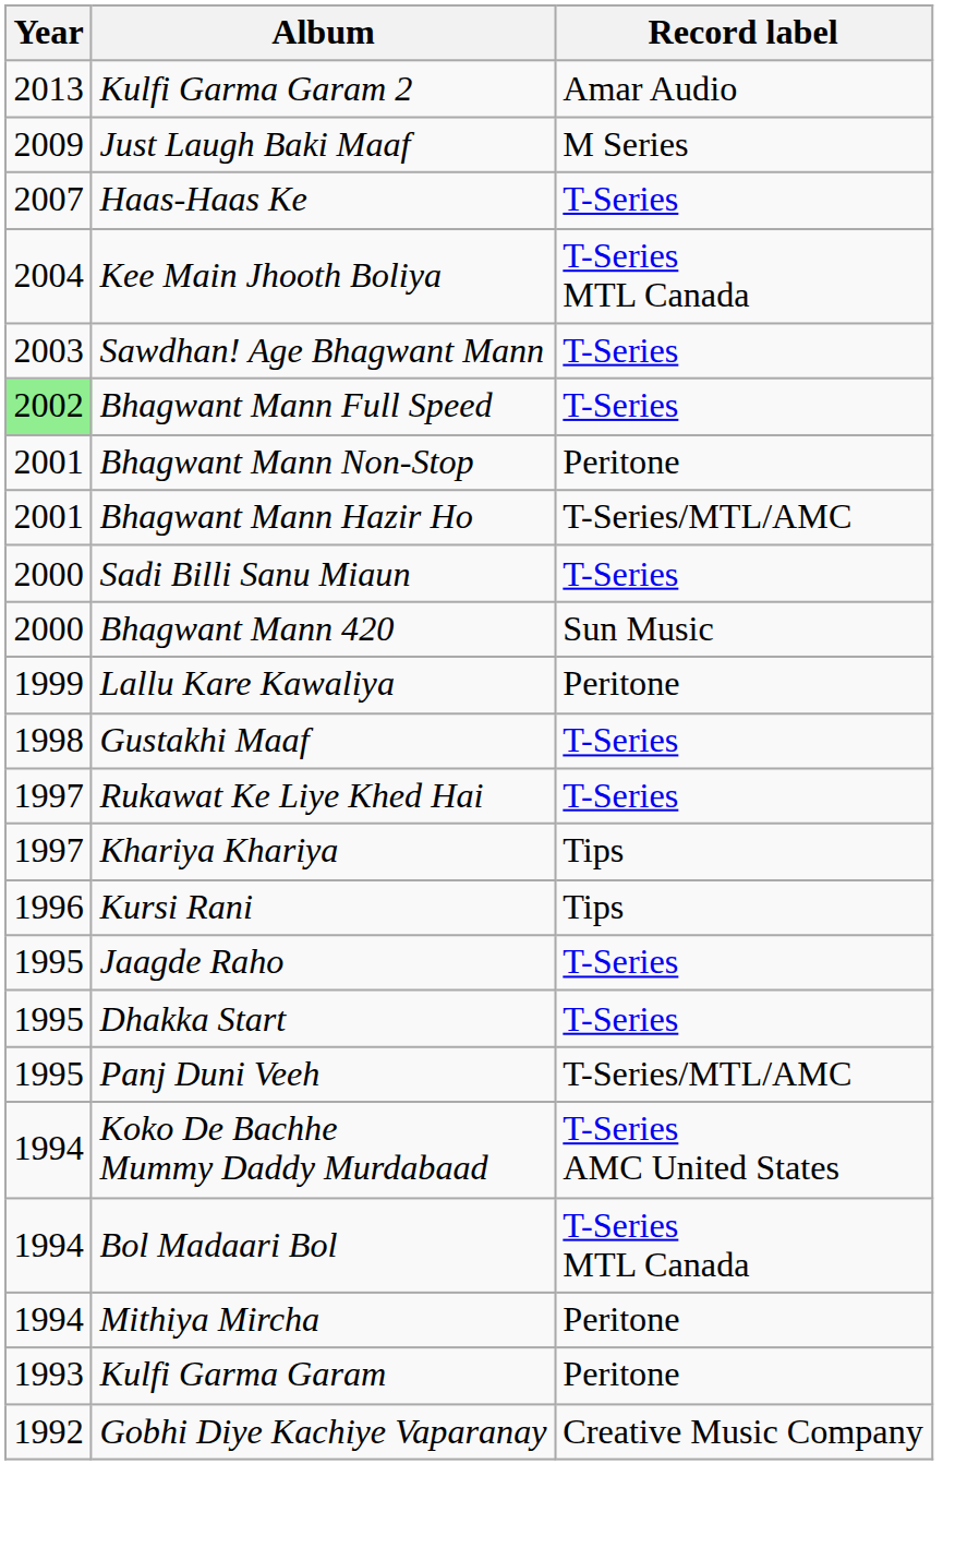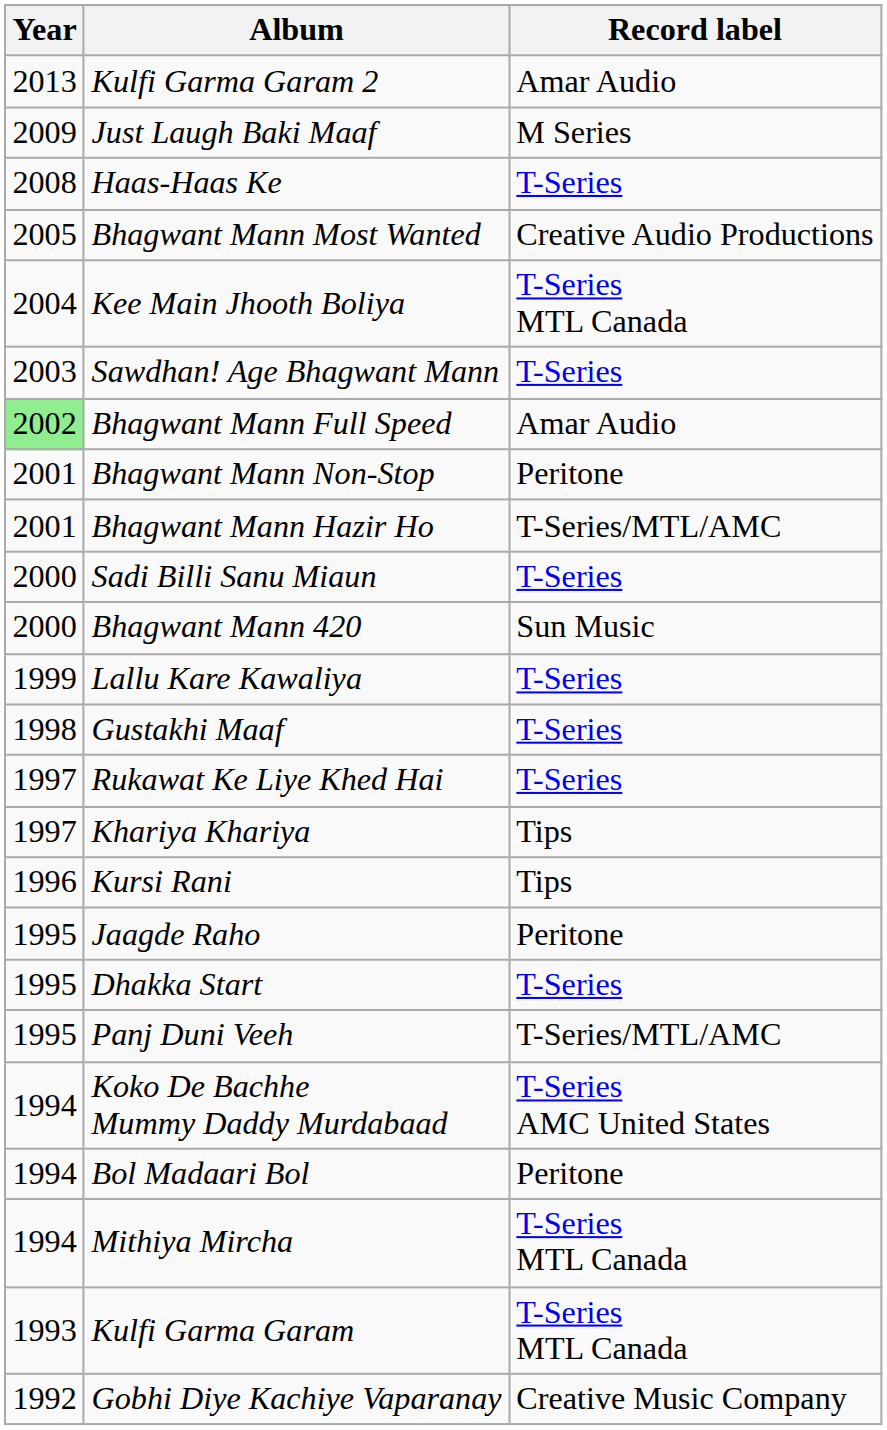Haas-Haas Ke | Year: 2007 -> 2008
+ row: 2005 | Bhagwant Mann Most Wanted | Creative Audio Productions
Bhagwant Mann Full Speed | Record label: T-Series -> Amar Audio
Lallu Kare Kawaliya | Record label: Peritone -> T-Series
Jaagde Raho | Record label: T-Series -> Peritone
Bol Madaari Bol | Record label: T-Series MTL Canada -> Peritone
Mithiya Mircha | Record label: Peritone -> T-Series MTL Canada
Kulfi Garma Garam | Record label: Peritone -> T-Series MTL Canada
